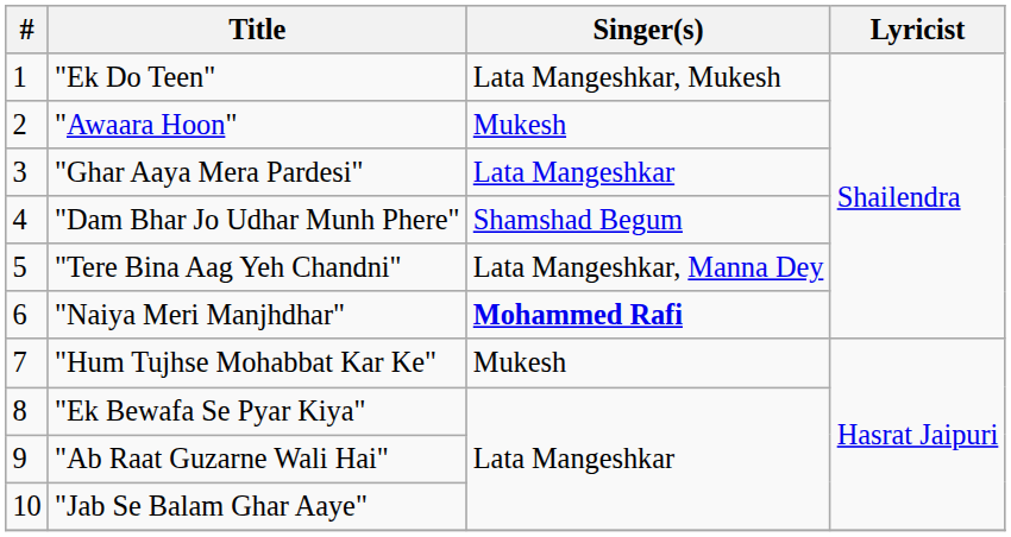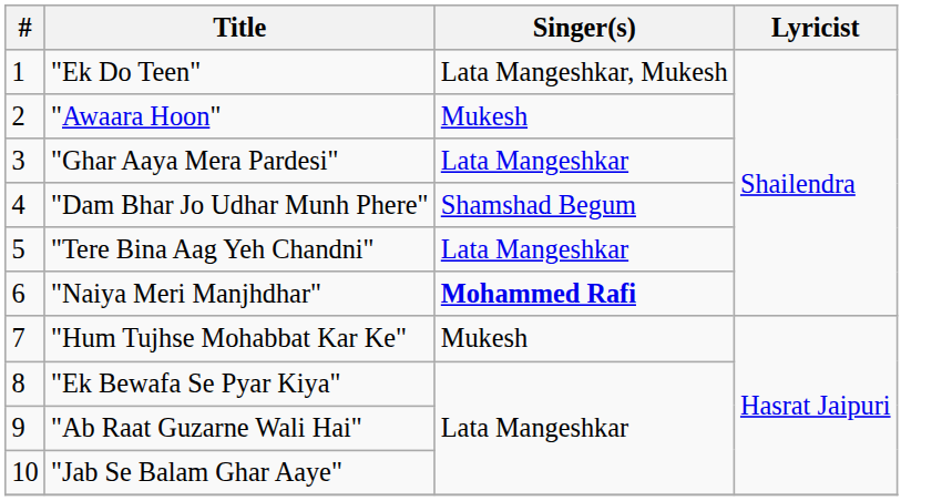"Tere Bina Aag Yeh Chandni" | Singer(s): Lata Mangeshkar, Manna Dey -> Lata Mangeshkar
